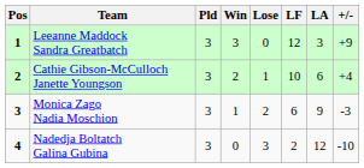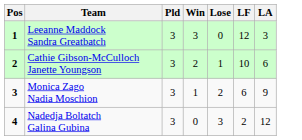- column: +/- | +9 | +4 | -3 | -10
